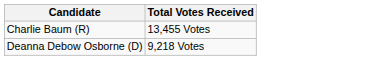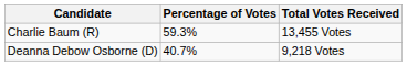+ column: Percentage of Votes | 59.3% | 40.7%
